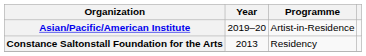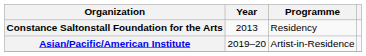rows swapped: Asian/Pacific/American Institute <-> Constance Saltonstall Foundation for the Arts
